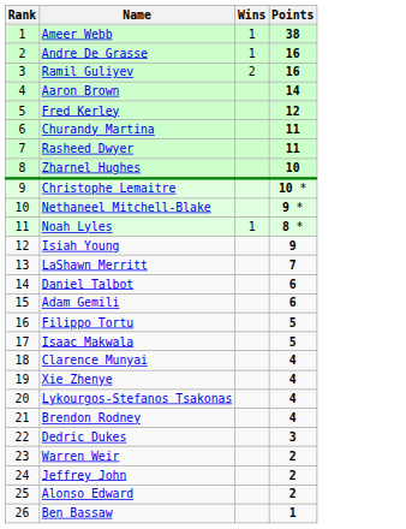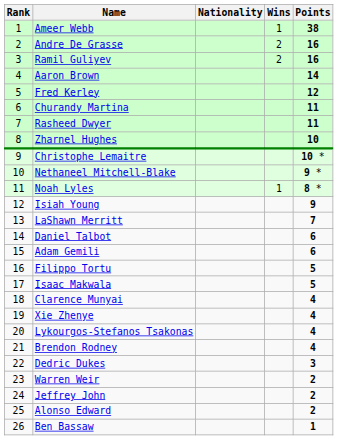+ column: Nationality
Andre De Grasse | Wins: 1 -> 2
